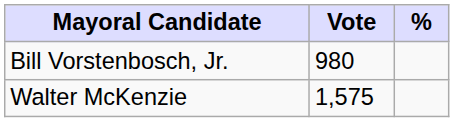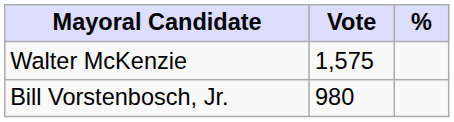rows swapped: Walter McKenzie <-> Bill Vorstenbosch, Jr.
